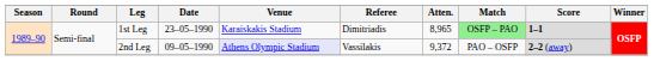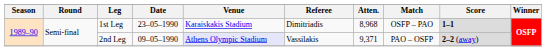1st Leg | Atten.: 8,965 -> 8,968
1st Leg | Match: lightgreen background -> no background
2nd Leg | Atten.: 9,372 -> 9,371
